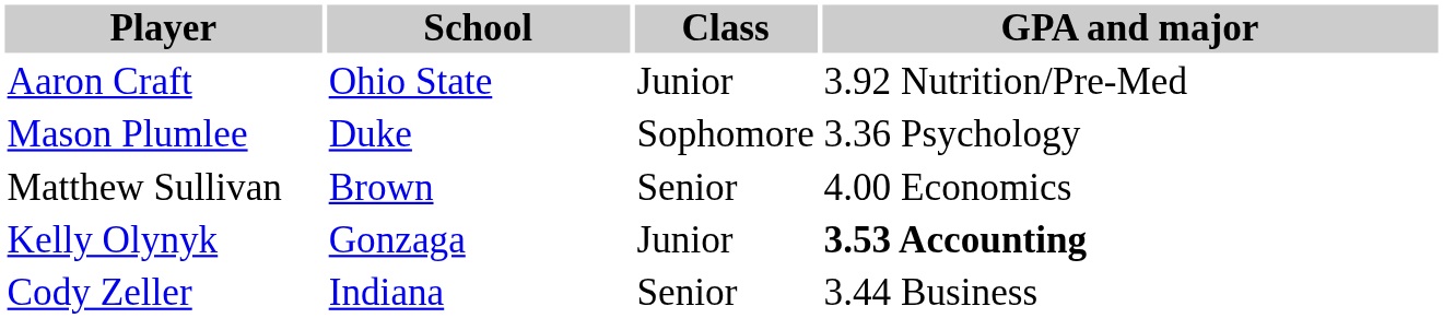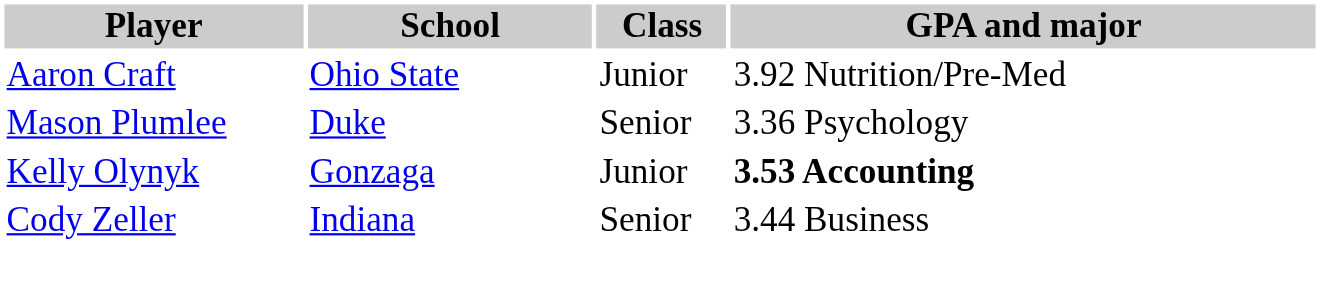Mason Plumlee | Class: Sophomore -> Senior
- row: Matthew Sullivan | Brown | Senior | 4.00 Economics
